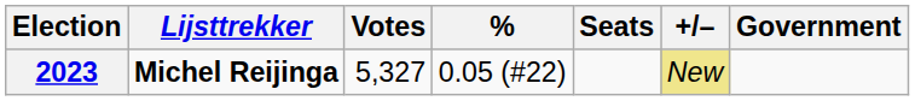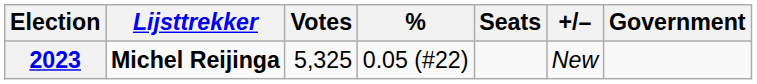2023 | Votes: 5,327 -> 5,325
2023 | +/–: khaki background -> no background
